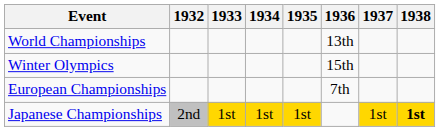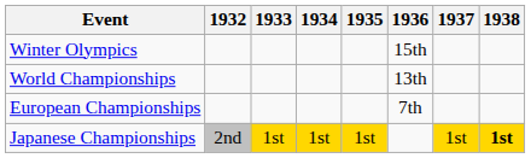rows swapped: Winter Olympics <-> World Championships
